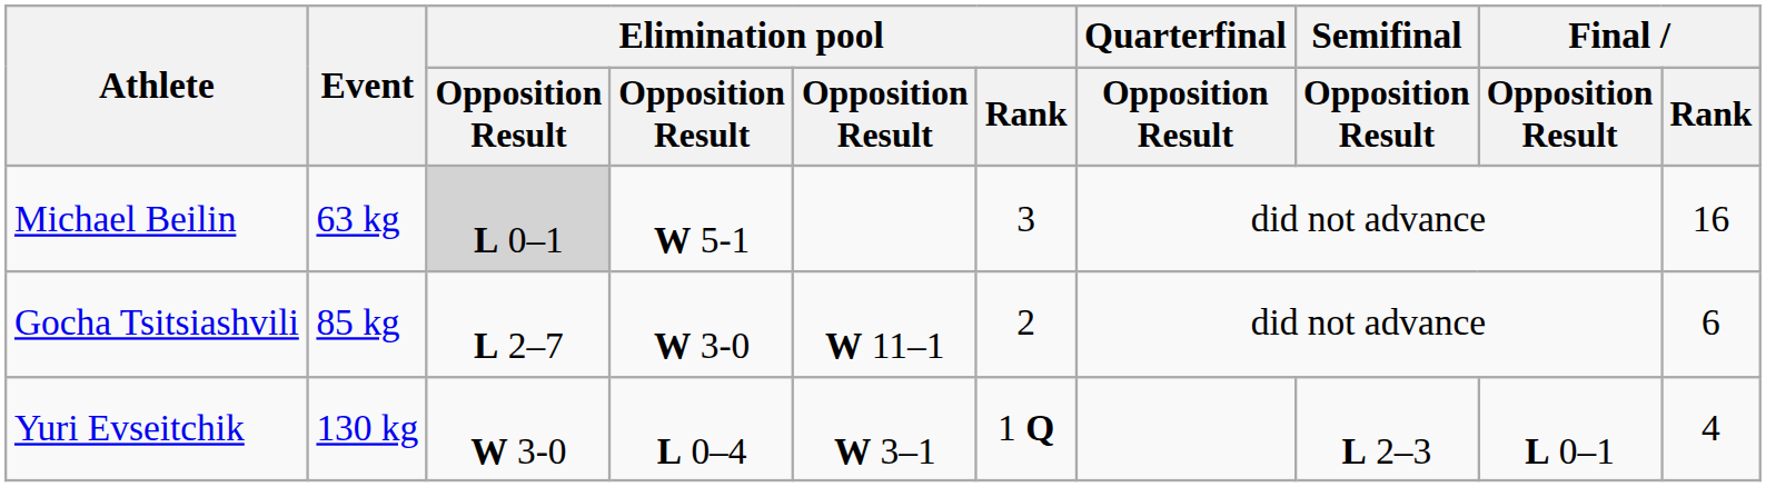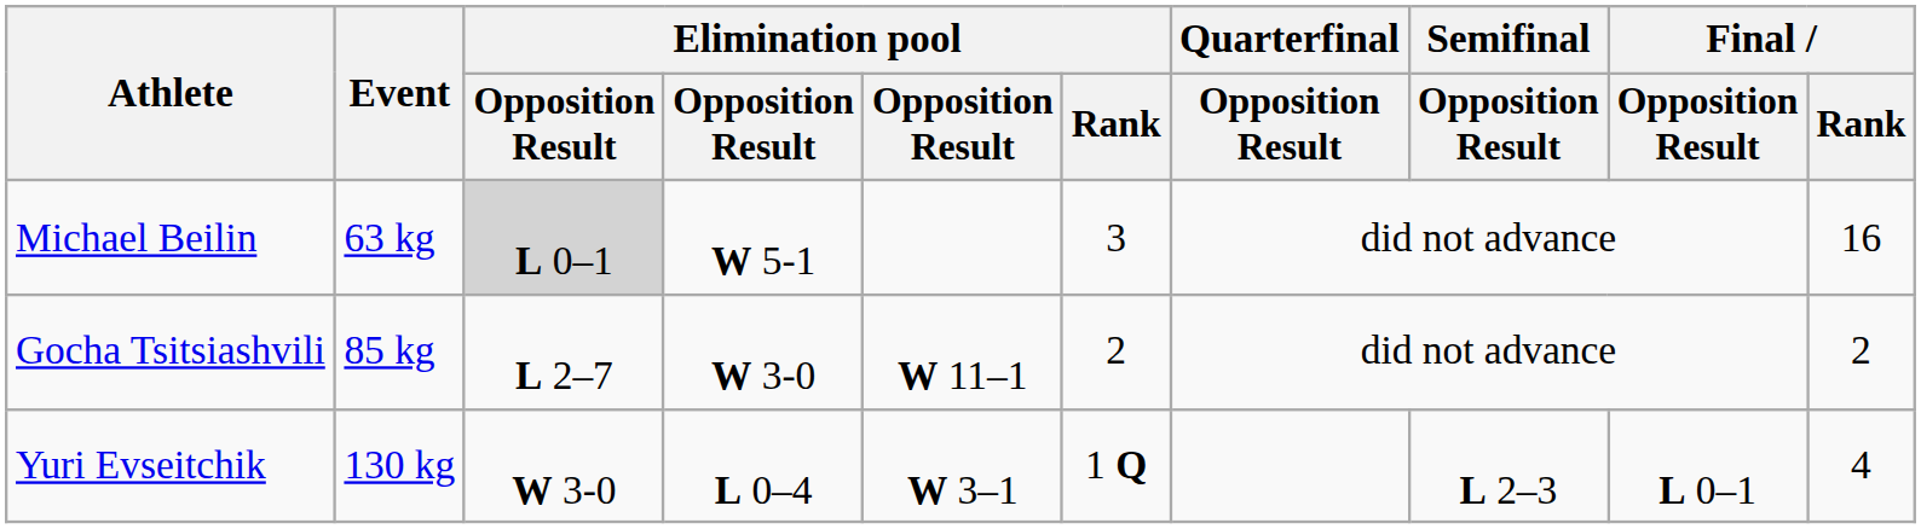Gocha Tsitsiashvili | Final / Rank: 6 -> 2
